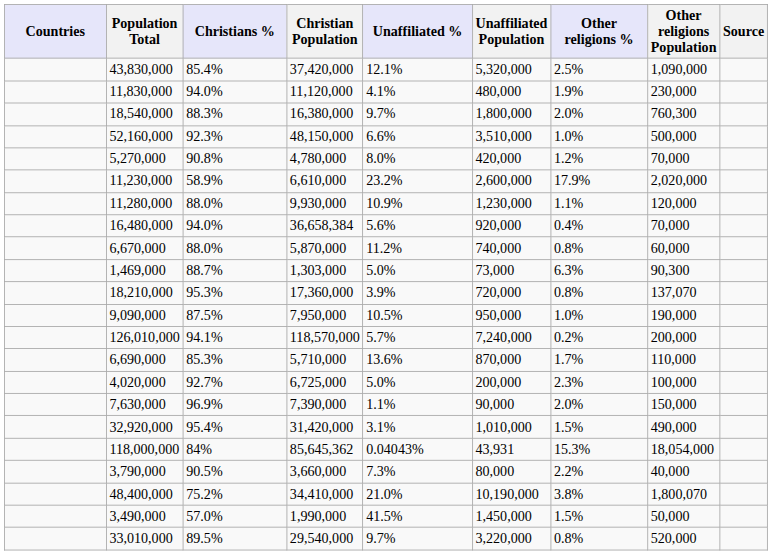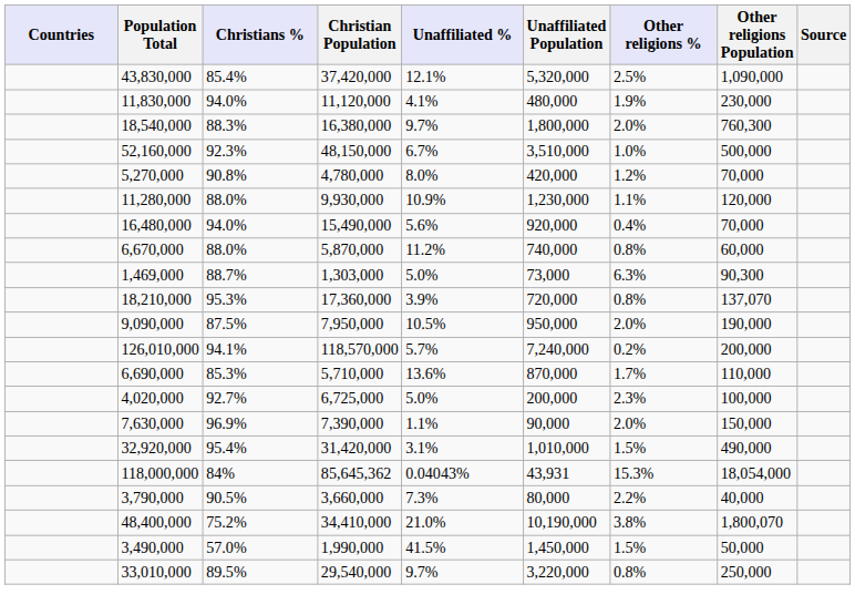52,160,000 | Unaffiliated %: 6.6% -> 6.7%
- row: 11,230,000 | 58.9% | 6,610,000 | 23.2% | 2,600,000 | 17.9% | 2,020,000
16,480,000 | Christian Population: 36,658,384 -> 15,490,000
9,090,000 | Other religions %: 1.0% -> 2.0%
33,010,000 | Other religions Population: 520,000 -> 250,000
